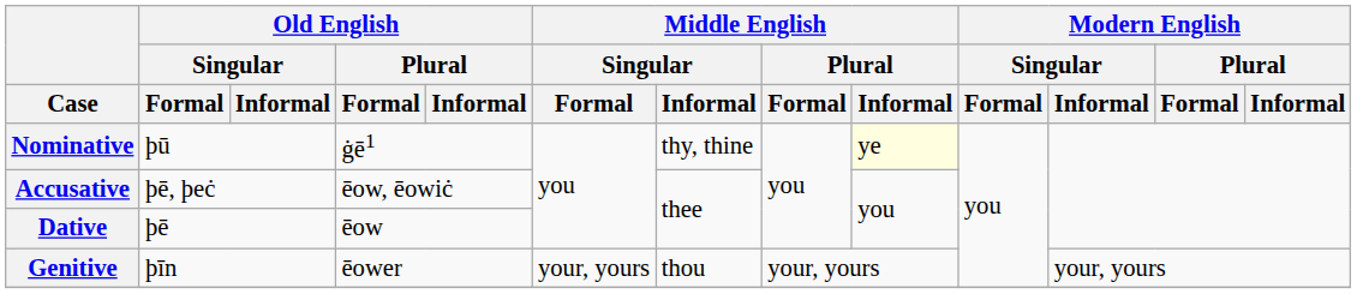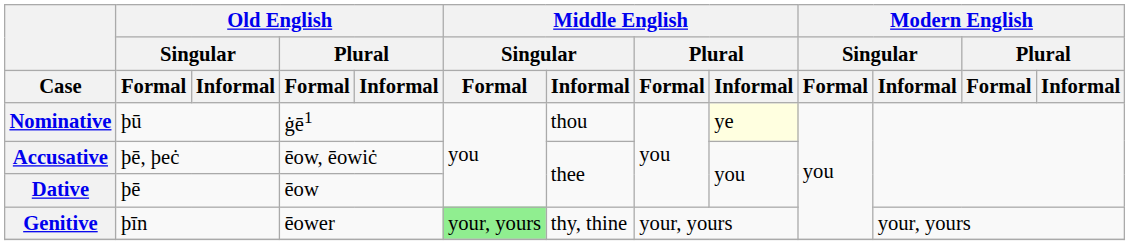Nominative | Middle English / Singular / Informal: thy, thine -> thou
Genitive | Middle English / Singular / Formal: no background -> lightgreen background
Genitive | Middle English / Singular / Informal: thou -> thy, thine
